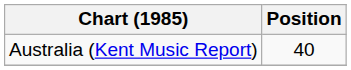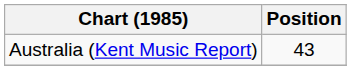Australia (Kent Music Report) | Position: 40 -> 43
